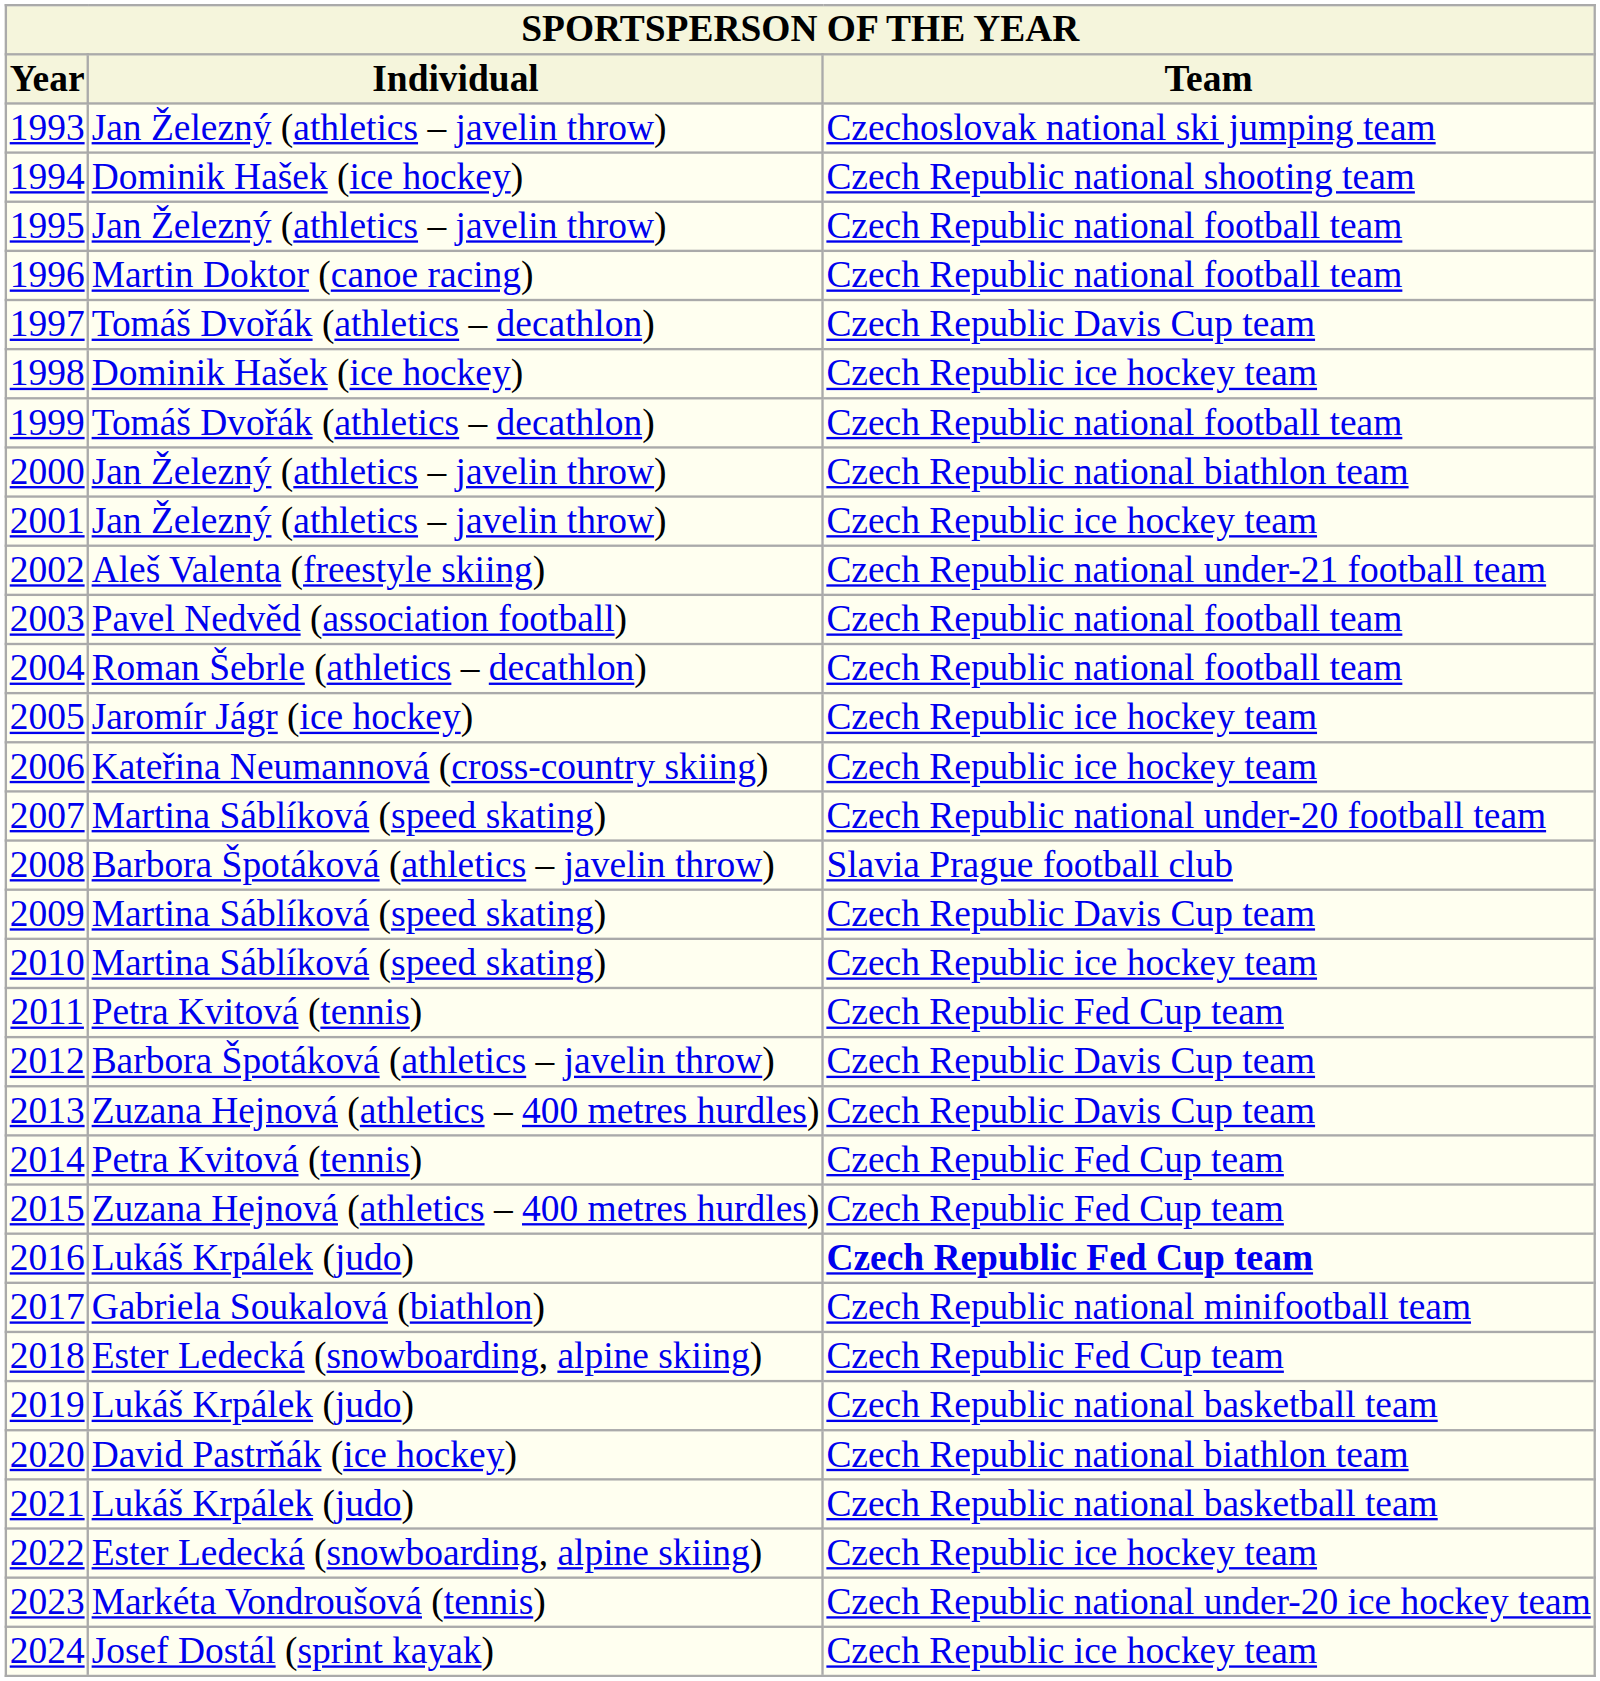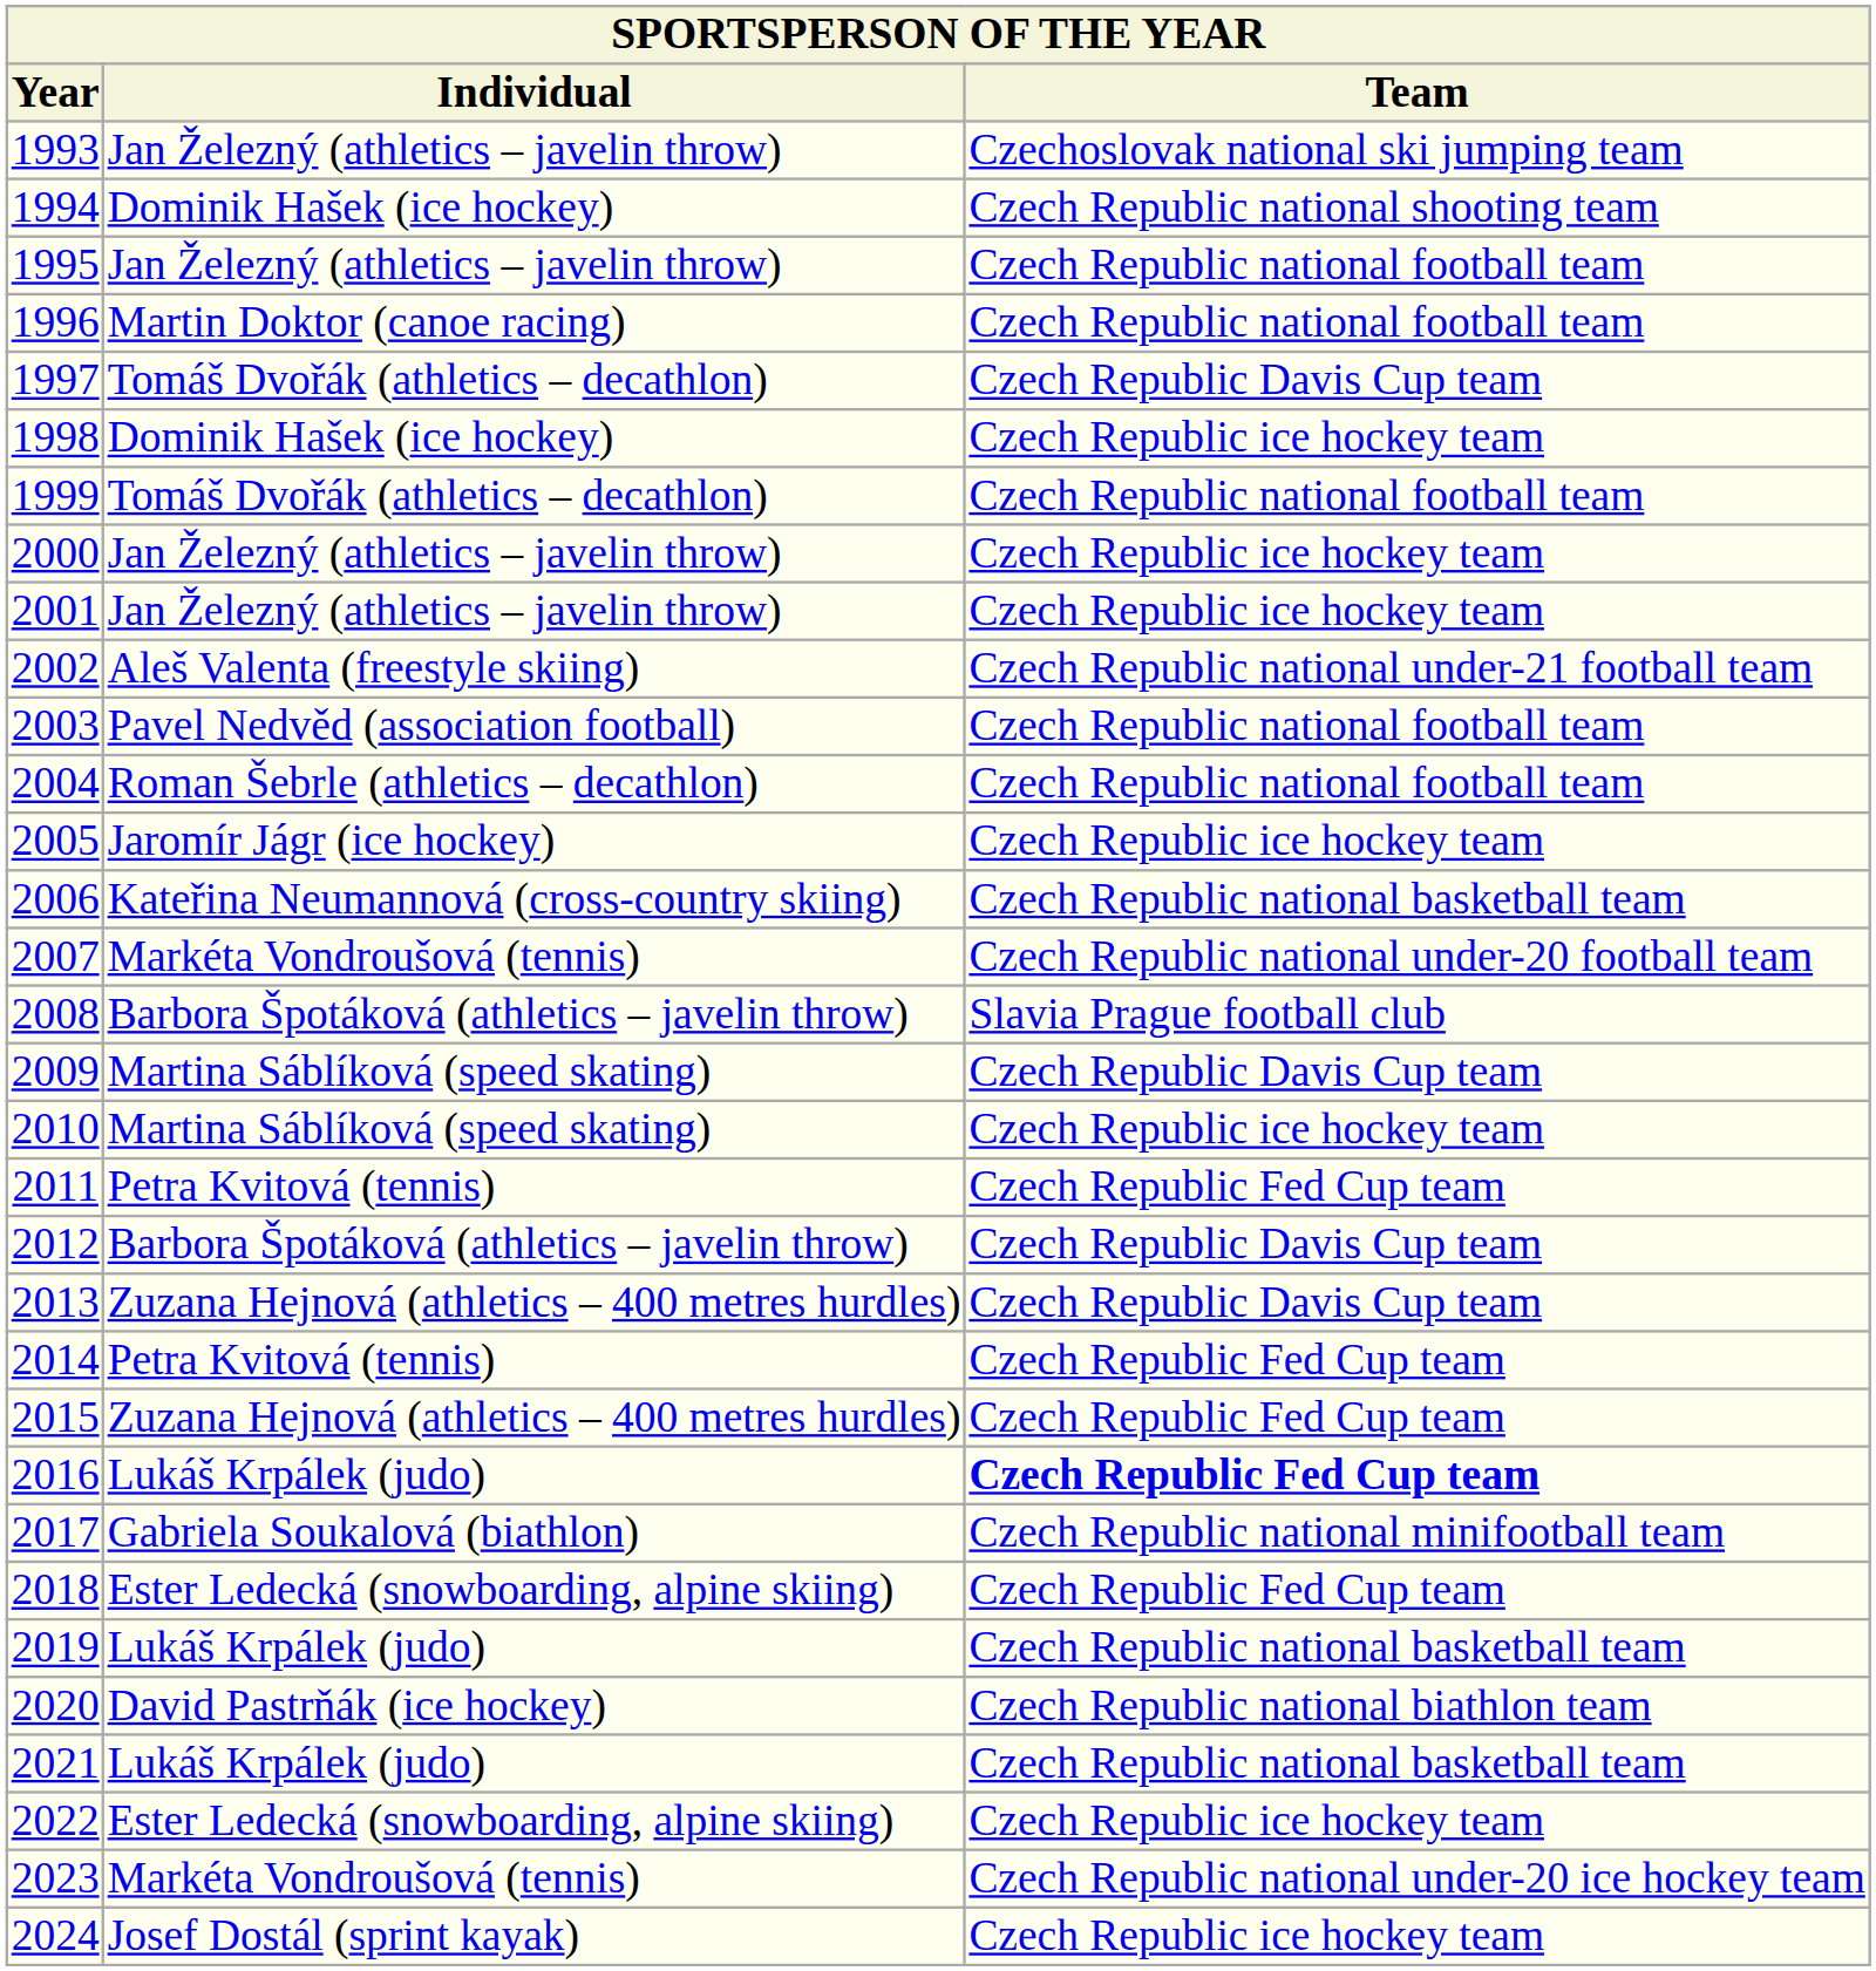2000 | Team: Czech Republic national biathlon team -> Czech Republic ice hockey team
2006 | Team: Czech Republic ice hockey team -> Czech Republic national basketball team
2007 | Individual: Martina Sáblíková (speed skating) -> Markéta Vondroušová (tennis)
